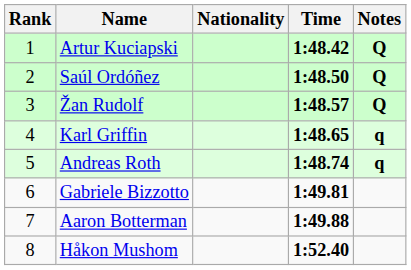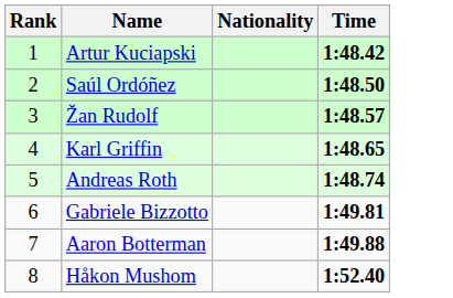- column: Notes | Q | Q | Q | q | q
